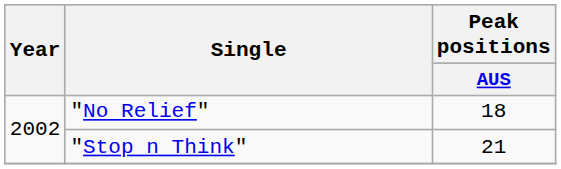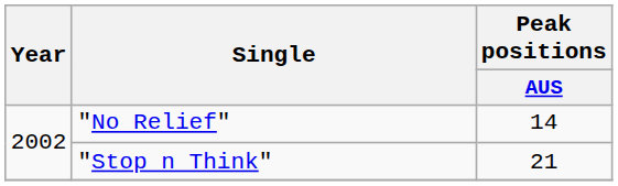"No Relief" | Peak positions / AUS: 18 -> 14
